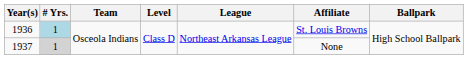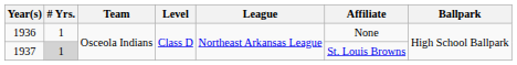1936 | # Yrs.: lightblue background -> no background
1936 | Affiliate: St. Louis Browns -> None
1937 | Affiliate: None -> St. Louis Browns
